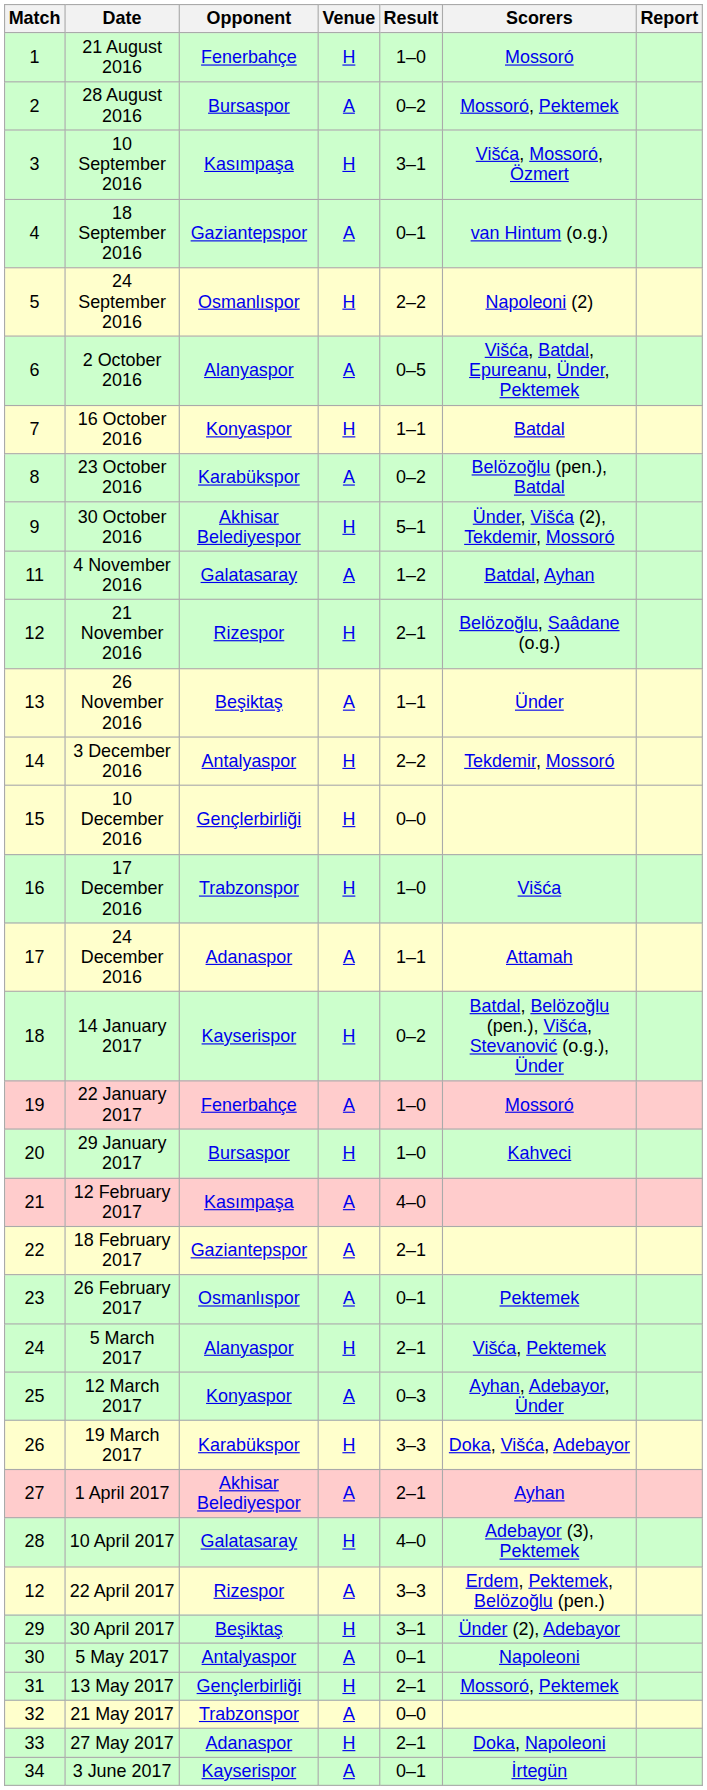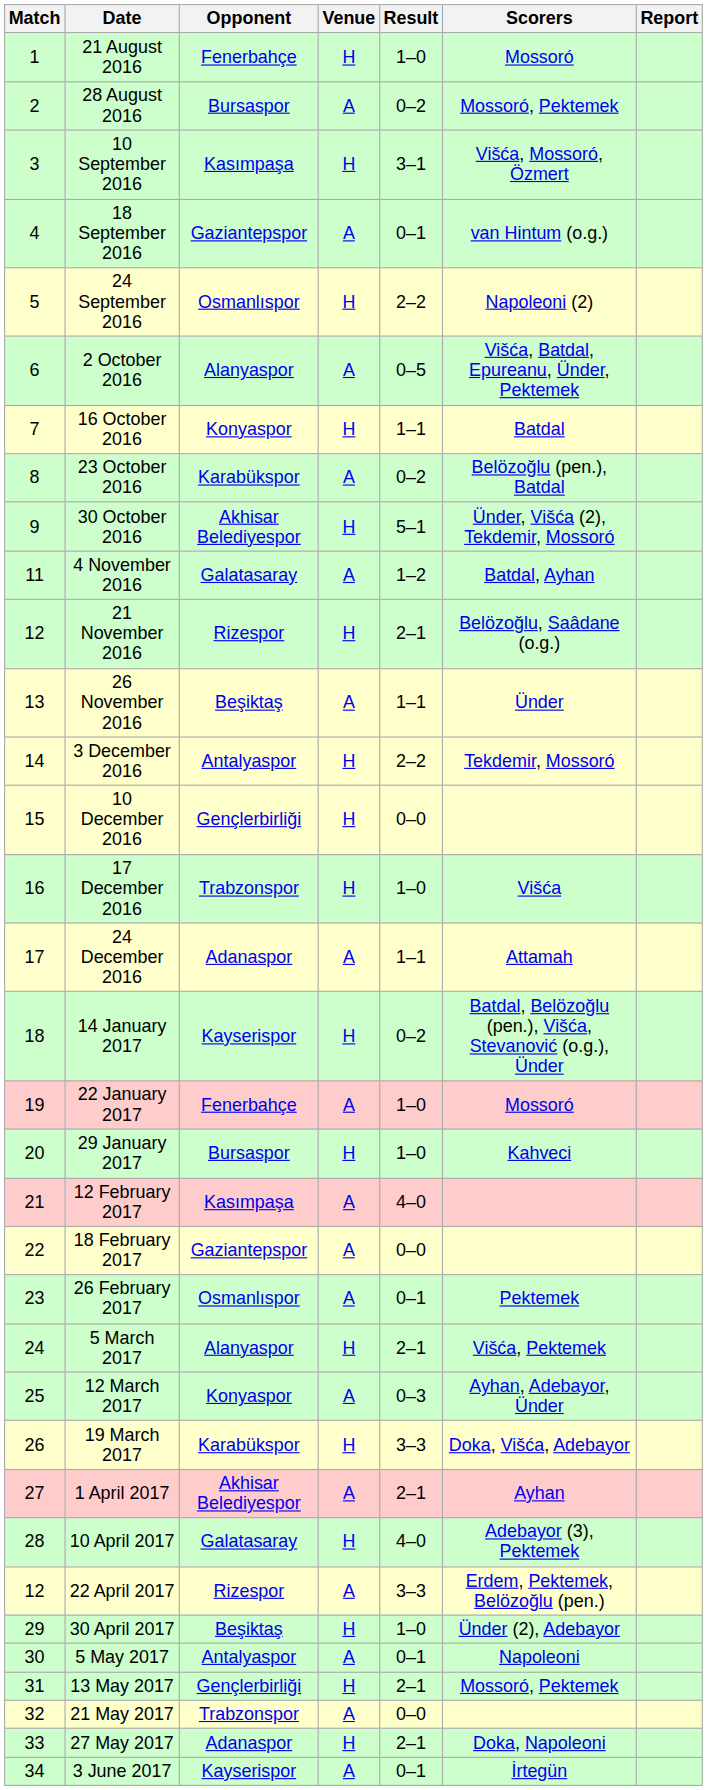18 February 2017 | Result: 2–1 -> 0–0
30 April 2017 | Result: 3–1 -> 1–0
